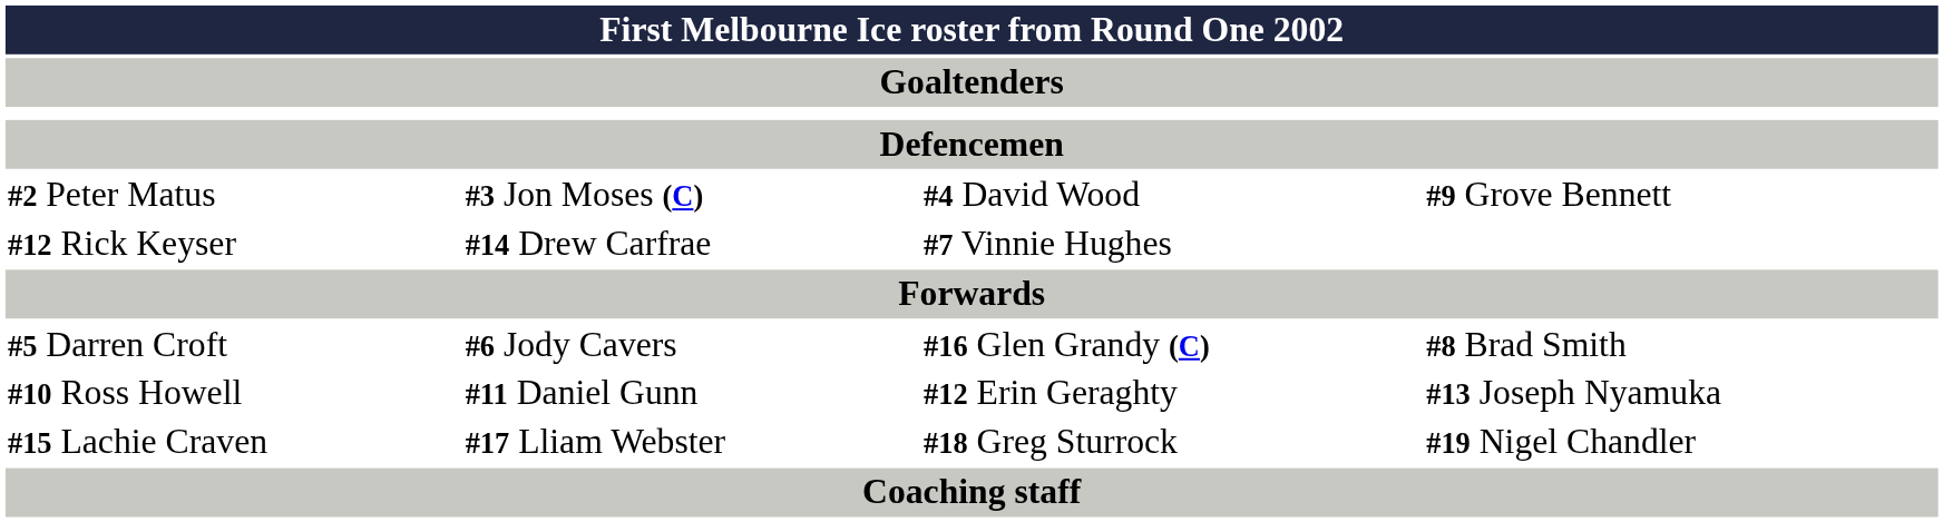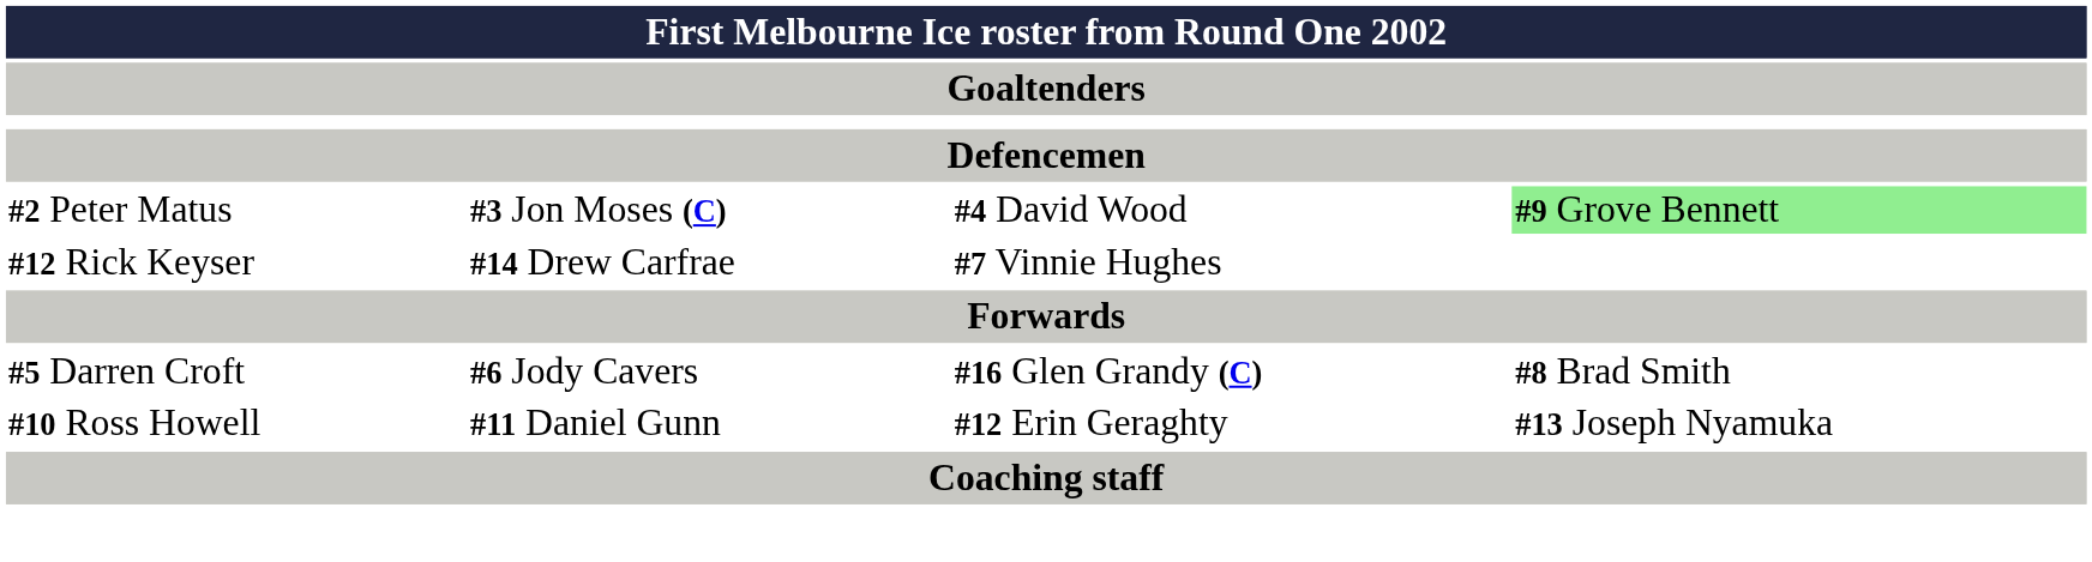#2 Peter Matus | column 4: no background -> lightgreen background
- row: #15 Lachie Craven | #17 Lliam Webster | #18 Greg Sturrock | #19 Nigel Chandler
